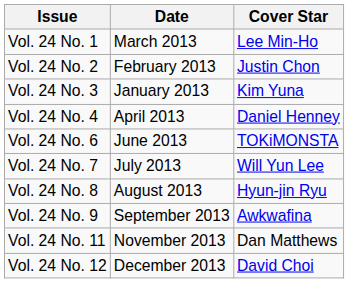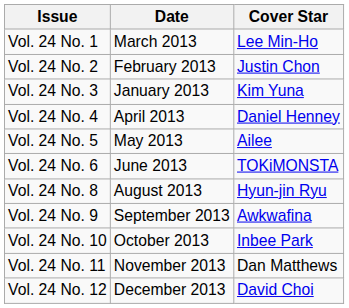+ row: Vol. 24 No. 5 | May 2013 | Ailee
- row: Vol. 24 No. 7 | July 2013 | Will Yun Lee
+ row: Vol. 24 No. 10 | October 2013 | Inbee Park
